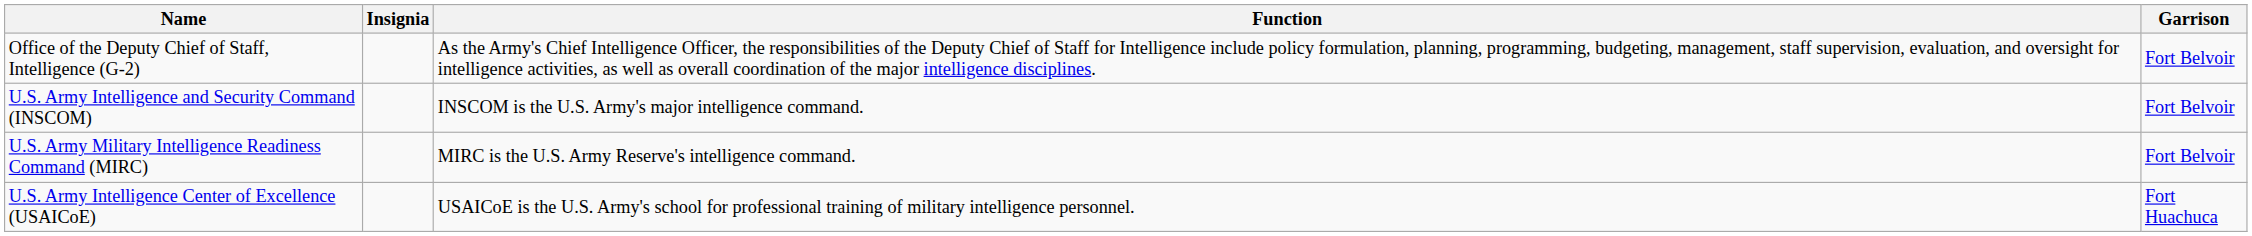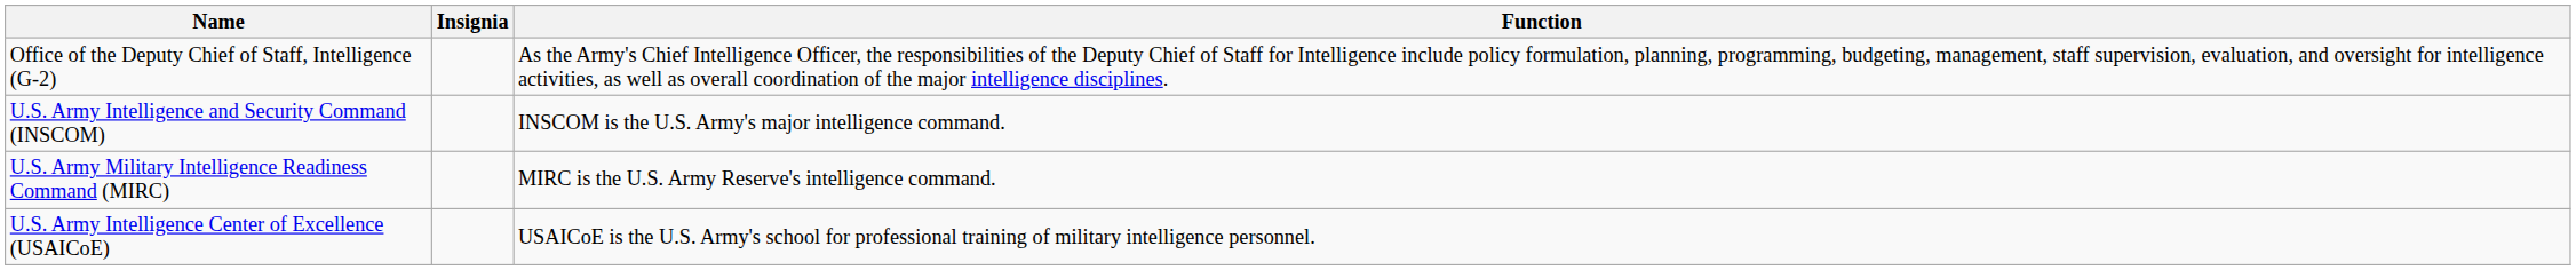- column: Garrison | Fort Belvoir | Fort Belvoir | Fort Belvoir | Fort Huachuca
